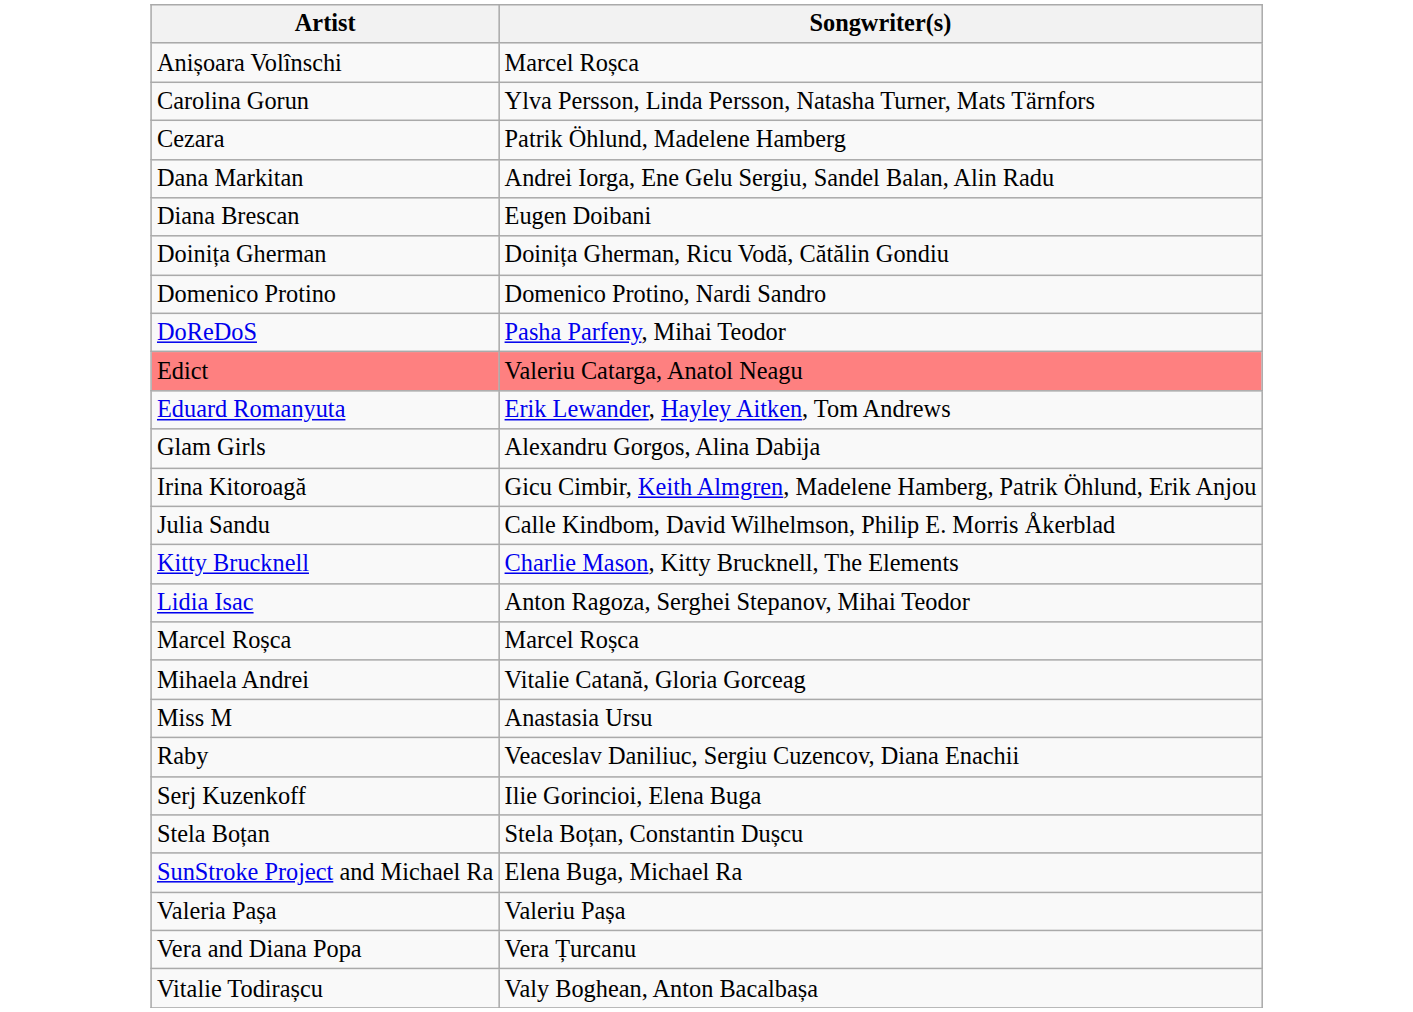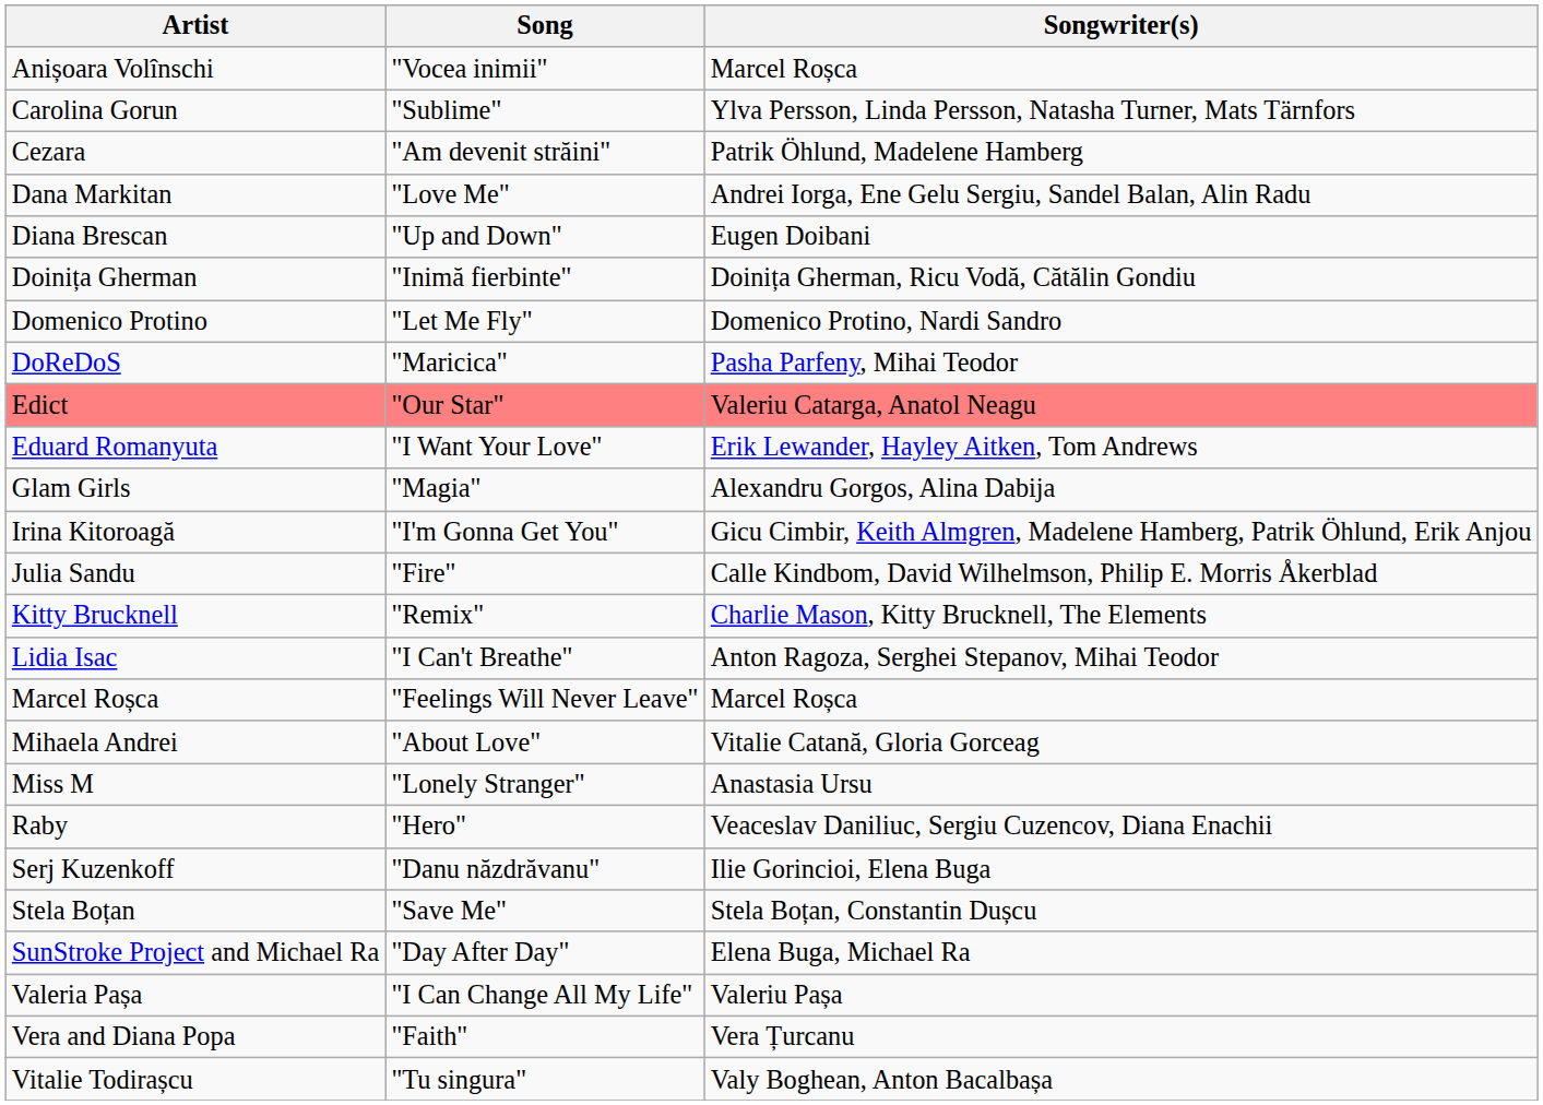+ column: Song | "Vocea inimii" | "Sublime" | "Am devenit străini" | "Love Me" | "Up and Down" | "Inimă fierbinte" | "Let Me Fly" | "Maricica" | "Our Star" | "I Want Your Love" | "Magia" | "I'm Gonna Get You" | "Fire" | "Remix" | "I Can't Breathe" | "Feelings Will Never Leave" | "About Love" | "Lonely Stranger" | "Hero" | "Danu năzdrăvanu" | "Save Me" | "Day After Day" | "I Can Change All My Life" | "Faith" | "Tu singura"
